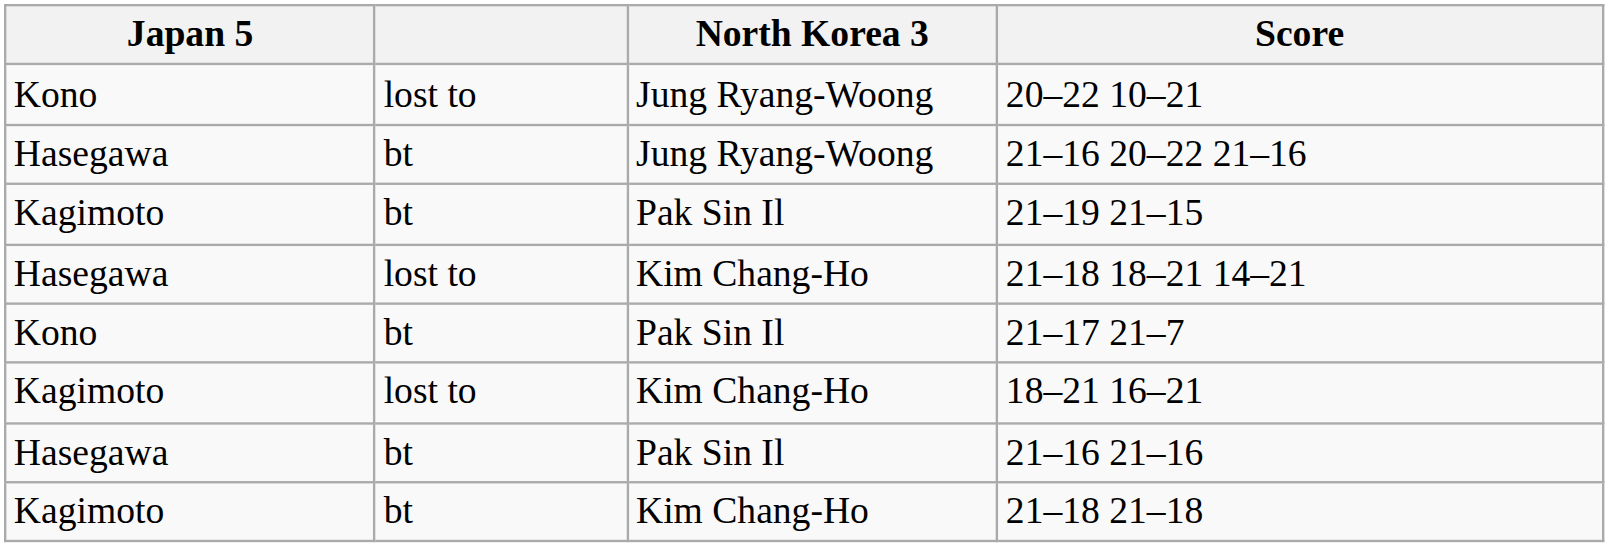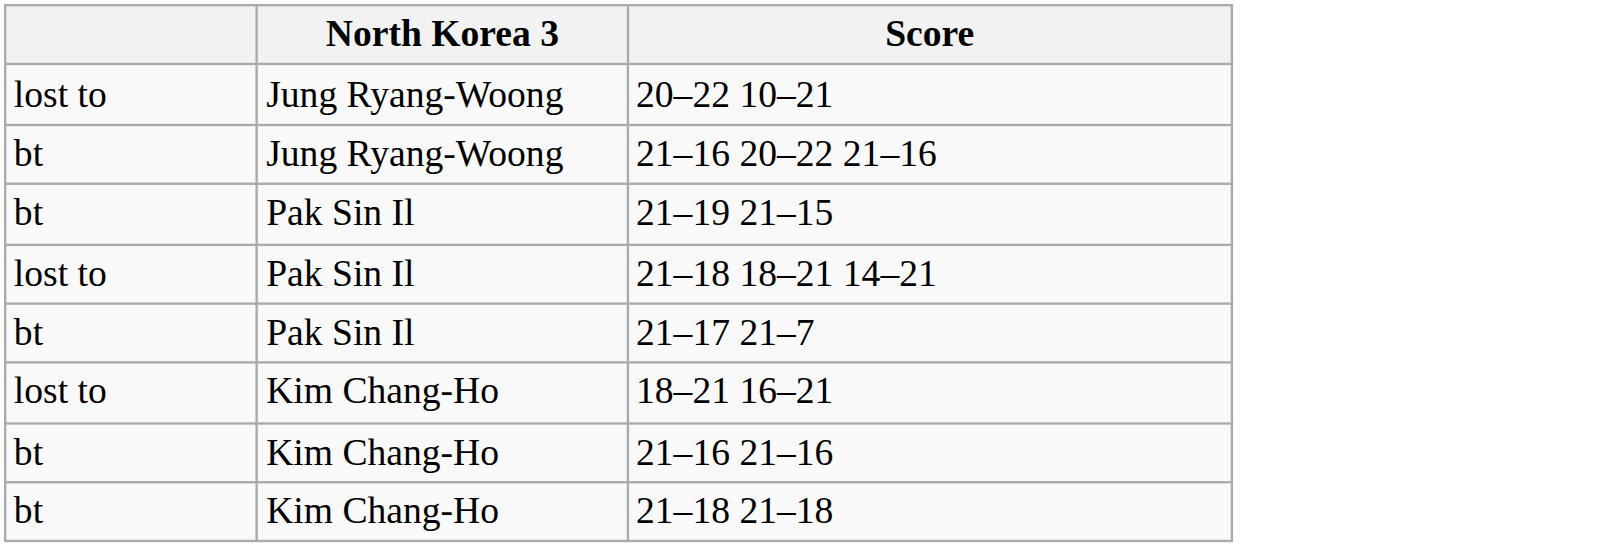- column: Japan 5 | Kono | Hasegawa | Kagimoto | Hasegawa | Kono | Kagimoto | Hasegawa | Kagimoto
21–18 18–21 14–21 | North Korea 3: Kim Chang-Ho -> Pak Sin Il
21–16 21–16 | North Korea 3: Pak Sin Il -> Kim Chang-Ho
